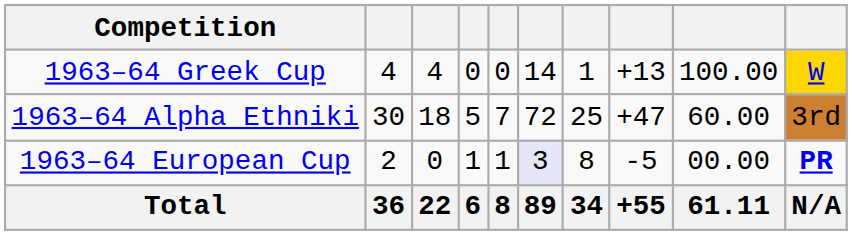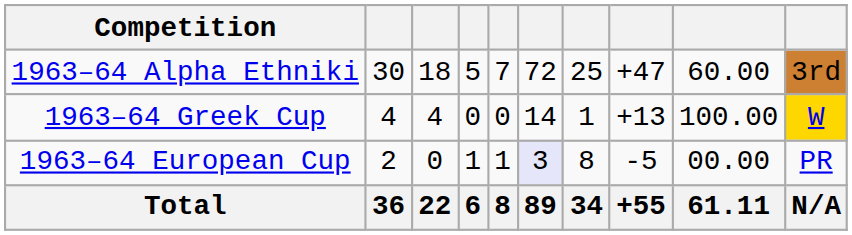rows swapped: 1963–64 Alpha Ethniki <-> 1963–64 Greek Cup
1963–64 European Cup | column 10: bold -> normal
